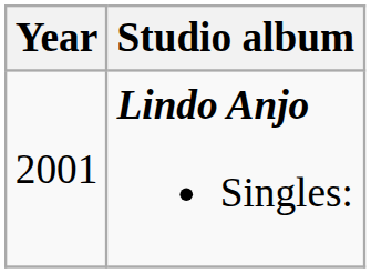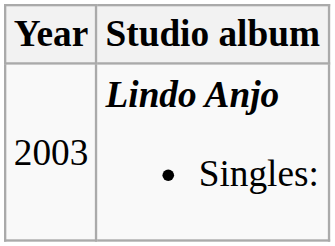Lindo Anjo Singles: | Year: 2001 -> 2003
